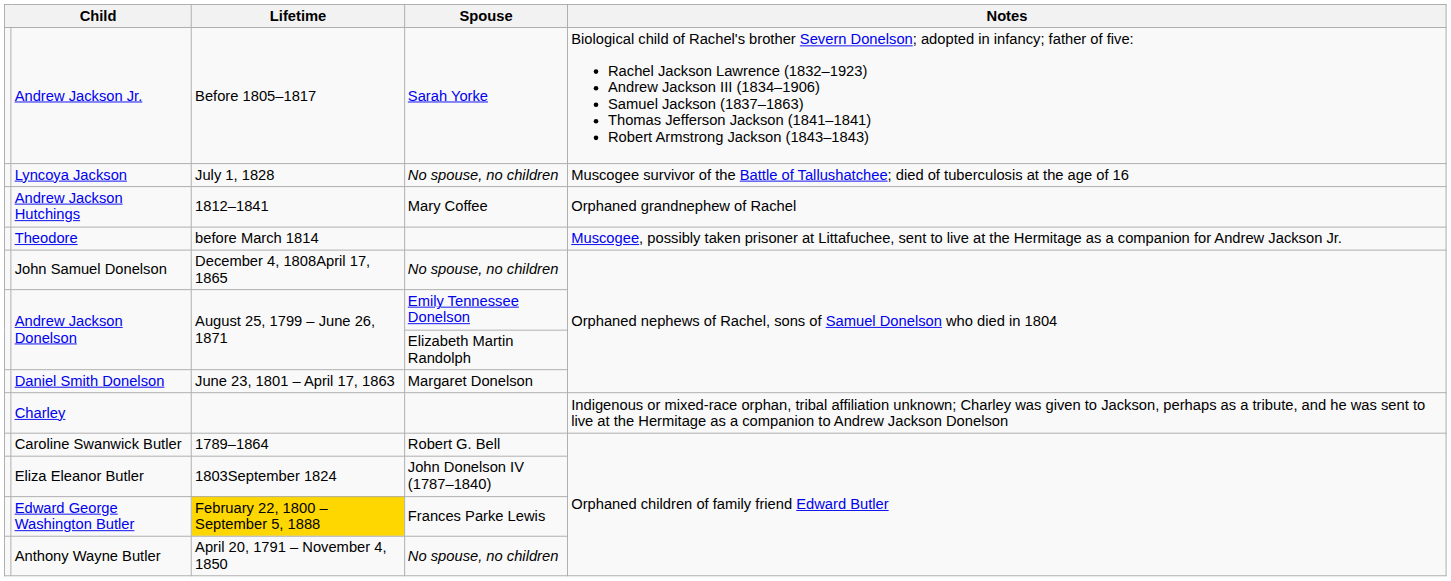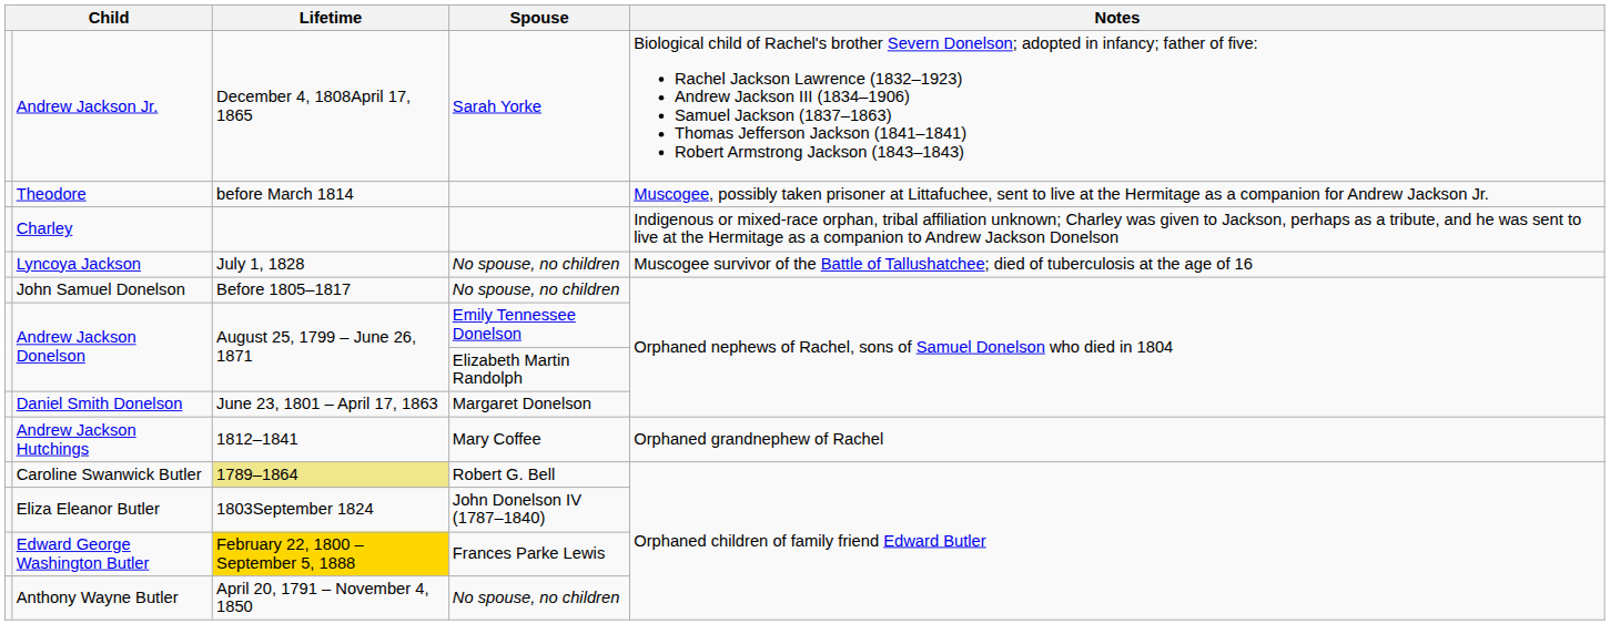Andrew Jackson Jr. | Lifetime: Before 1805–1817 -> December 4, 1808April 17, 1865
rows swapped: Theodore <-> Lyncoya Jackson
rows swapped: Charley <-> Andrew Jackson Hutchings
John Samuel Donelson | Lifetime: December 4, 1808April 17, 1865 -> Before 1805–1817
Caroline Swanwick Butler | Lifetime: no background -> khaki background
